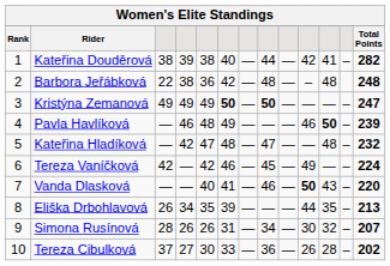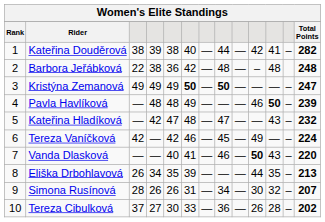Pavla Havlíková | column 4: 46 -> 48
Kateřina Hladíková | column 11: 48 -> 43
